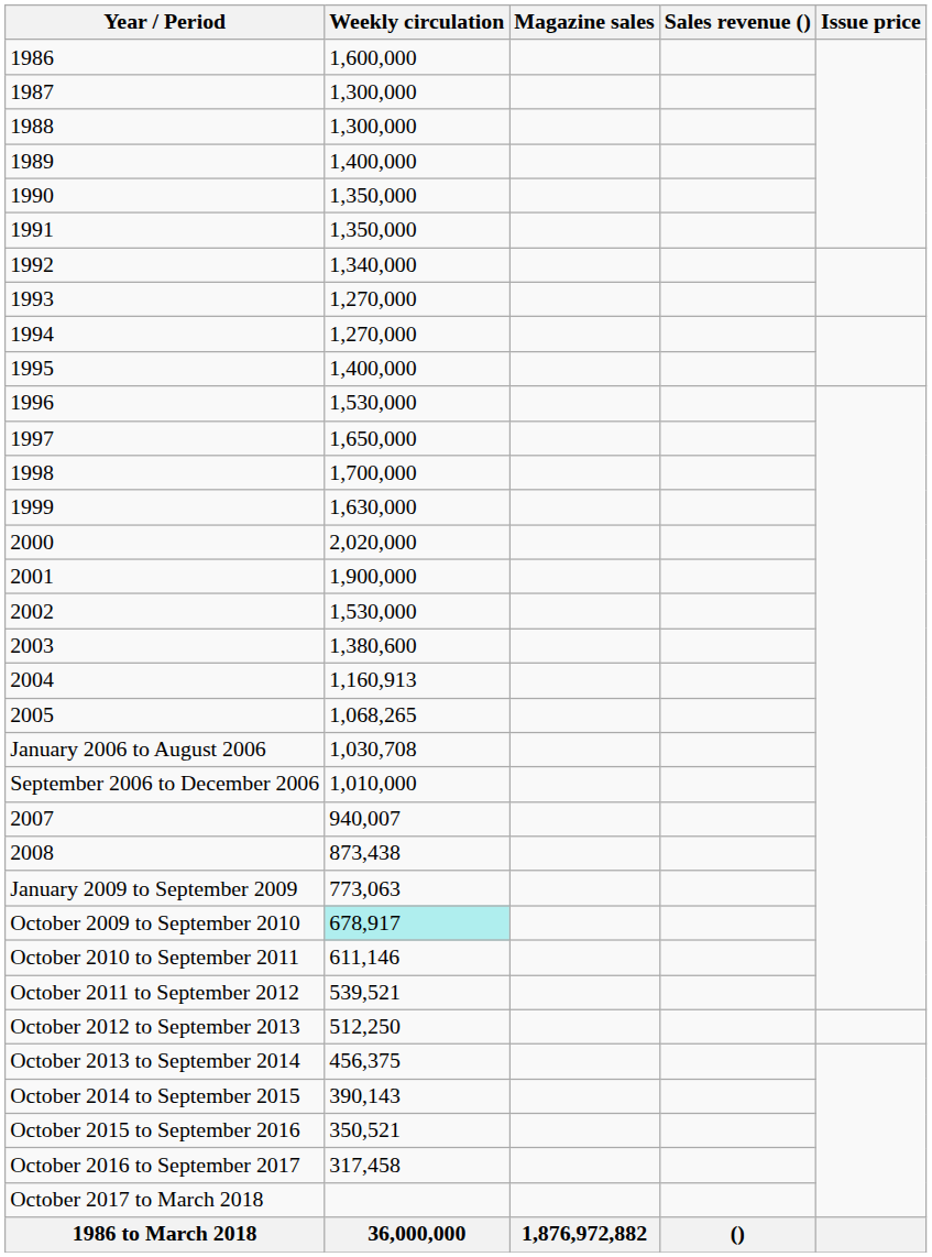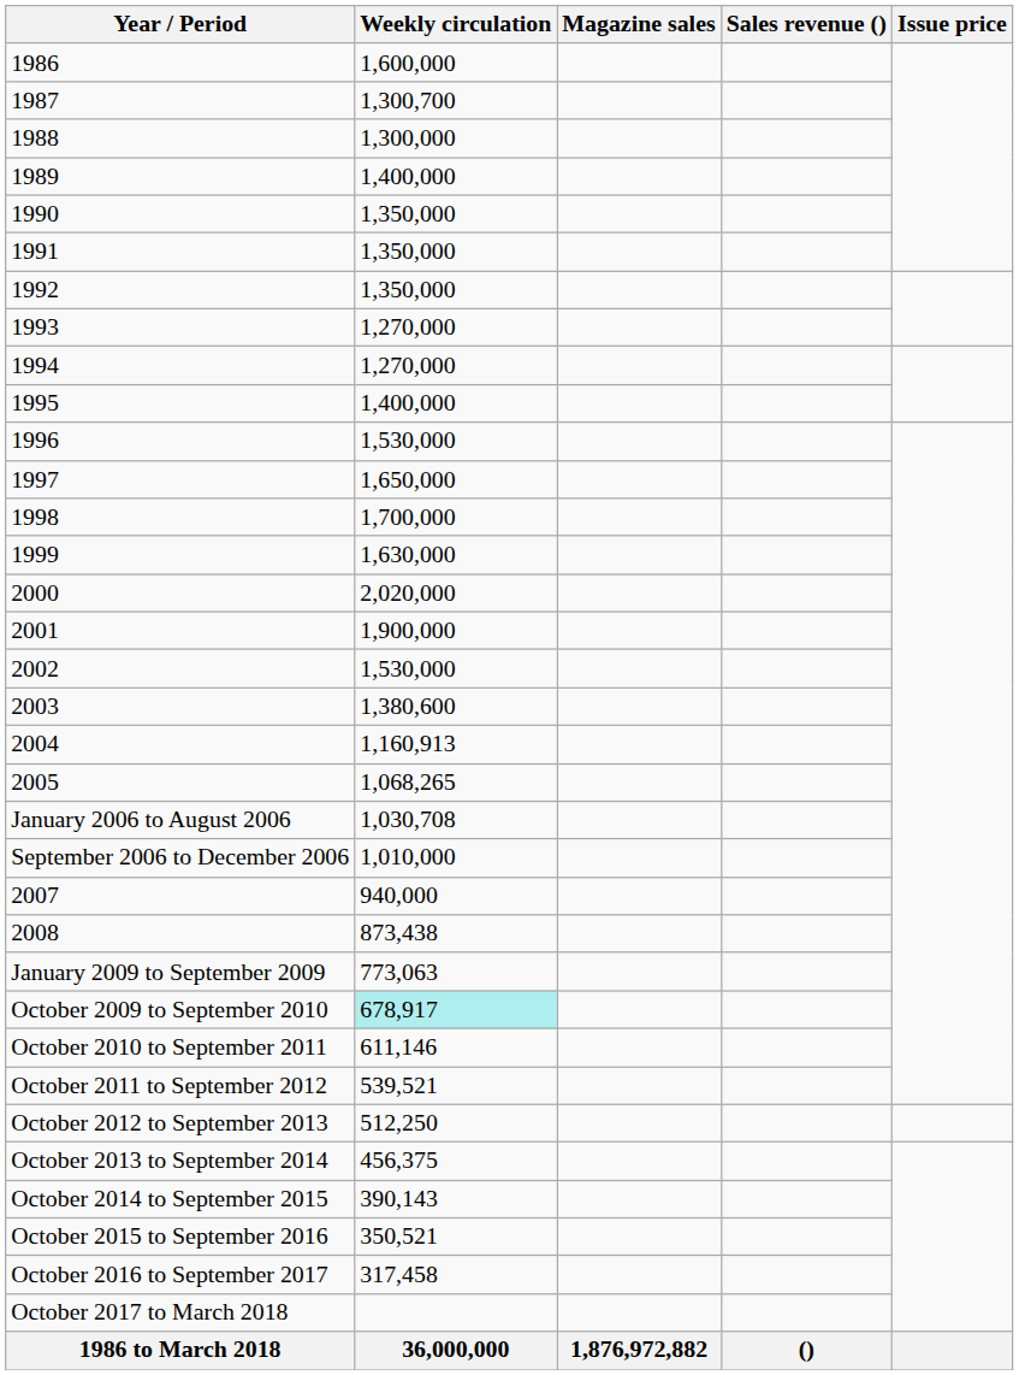1987 | Weekly circulation: 1,300,000 -> 1,300,700
1992 | Weekly circulation: 1,340,000 -> 1,350,000
2007 | Weekly circulation: 940,007 -> 940,000
